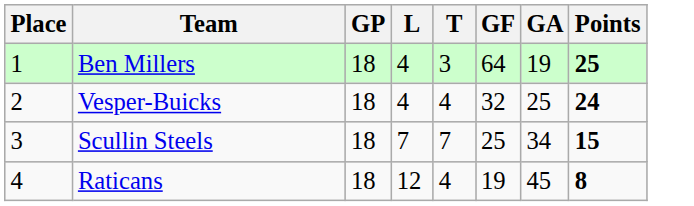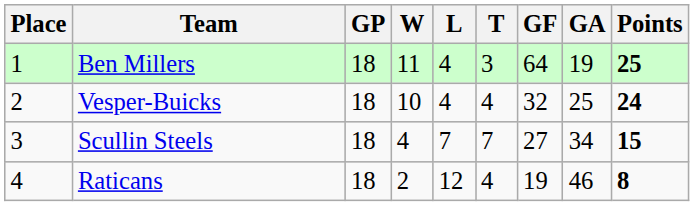+ column: W | 11 | 10 | 4 | 2
Scullin Steels | GF: 25 -> 27
Raticans | GA: 45 -> 46
